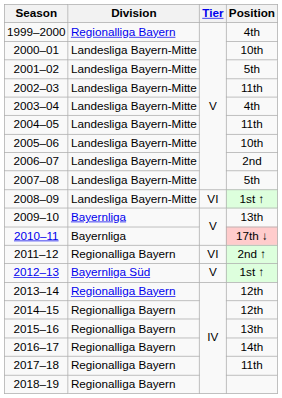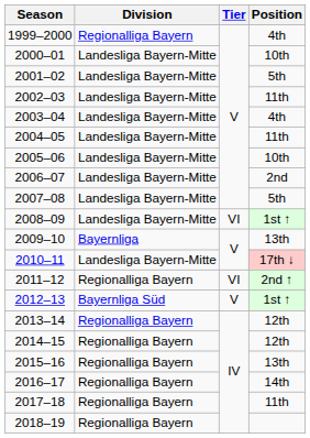2010–11 | Division: Bayernliga -> Landesliga Bayern-Mitte
